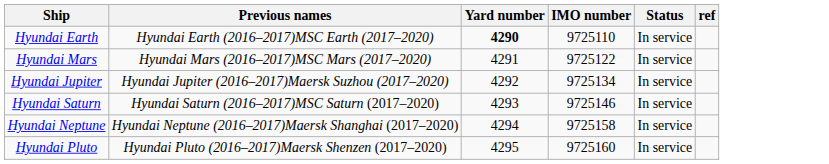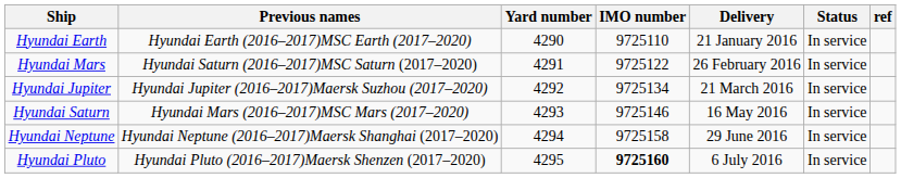+ column: Delivery | 21 January 2016 | 26 February 2016 | 21 March 2016 | 16 May 2016 | 29 June 2016 | 6 July 2016
Hyundai Earth | Yard number: bold -> normal
Hyundai Mars | Previous names: Hyundai Mars (2016–2017)MSC Mars (2017–2020) -> Hyundai Saturn (2016–2017)MSC Saturn (2017–2020)
Hyundai Saturn | Previous names: Hyundai Saturn (2016–2017)MSC Saturn (2017–2020) -> Hyundai Mars (2016–2017)MSC Mars (2017–2020)
Hyundai Pluto | IMO number: normal -> bold
